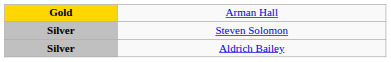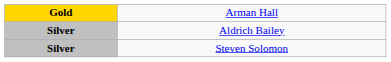rows swapped: Steven Solomon <-> Aldrich Bailey
